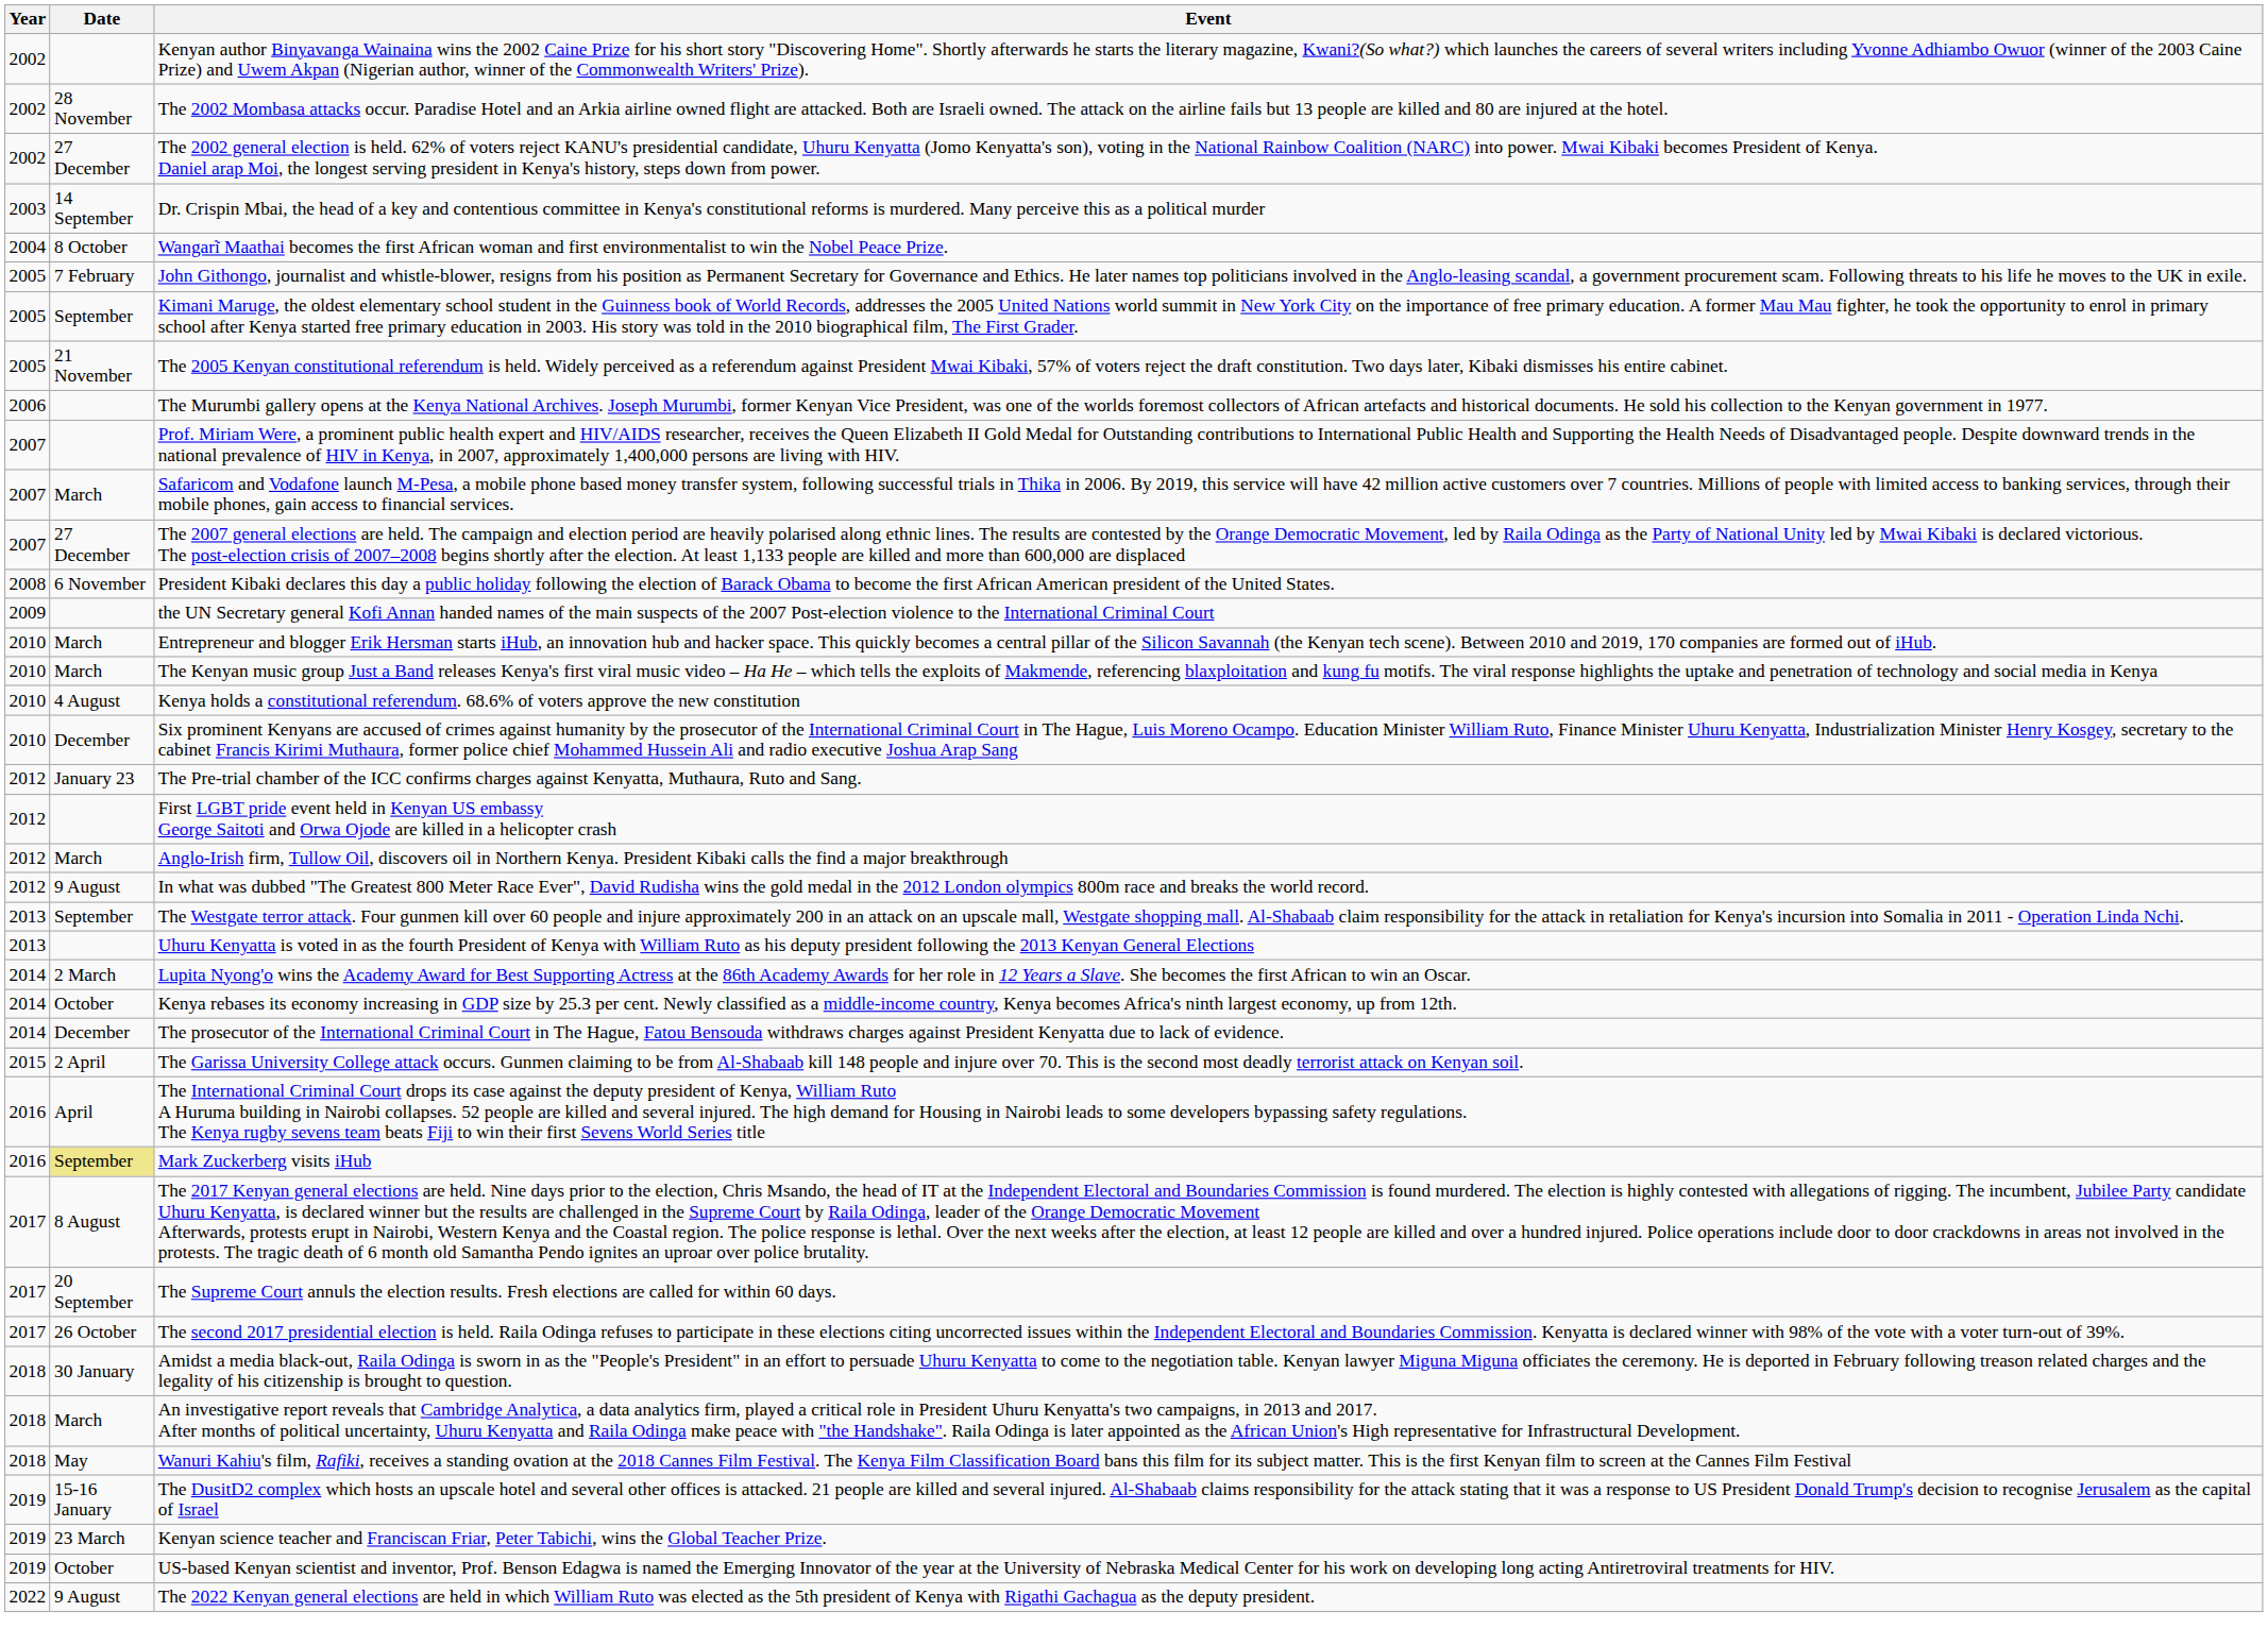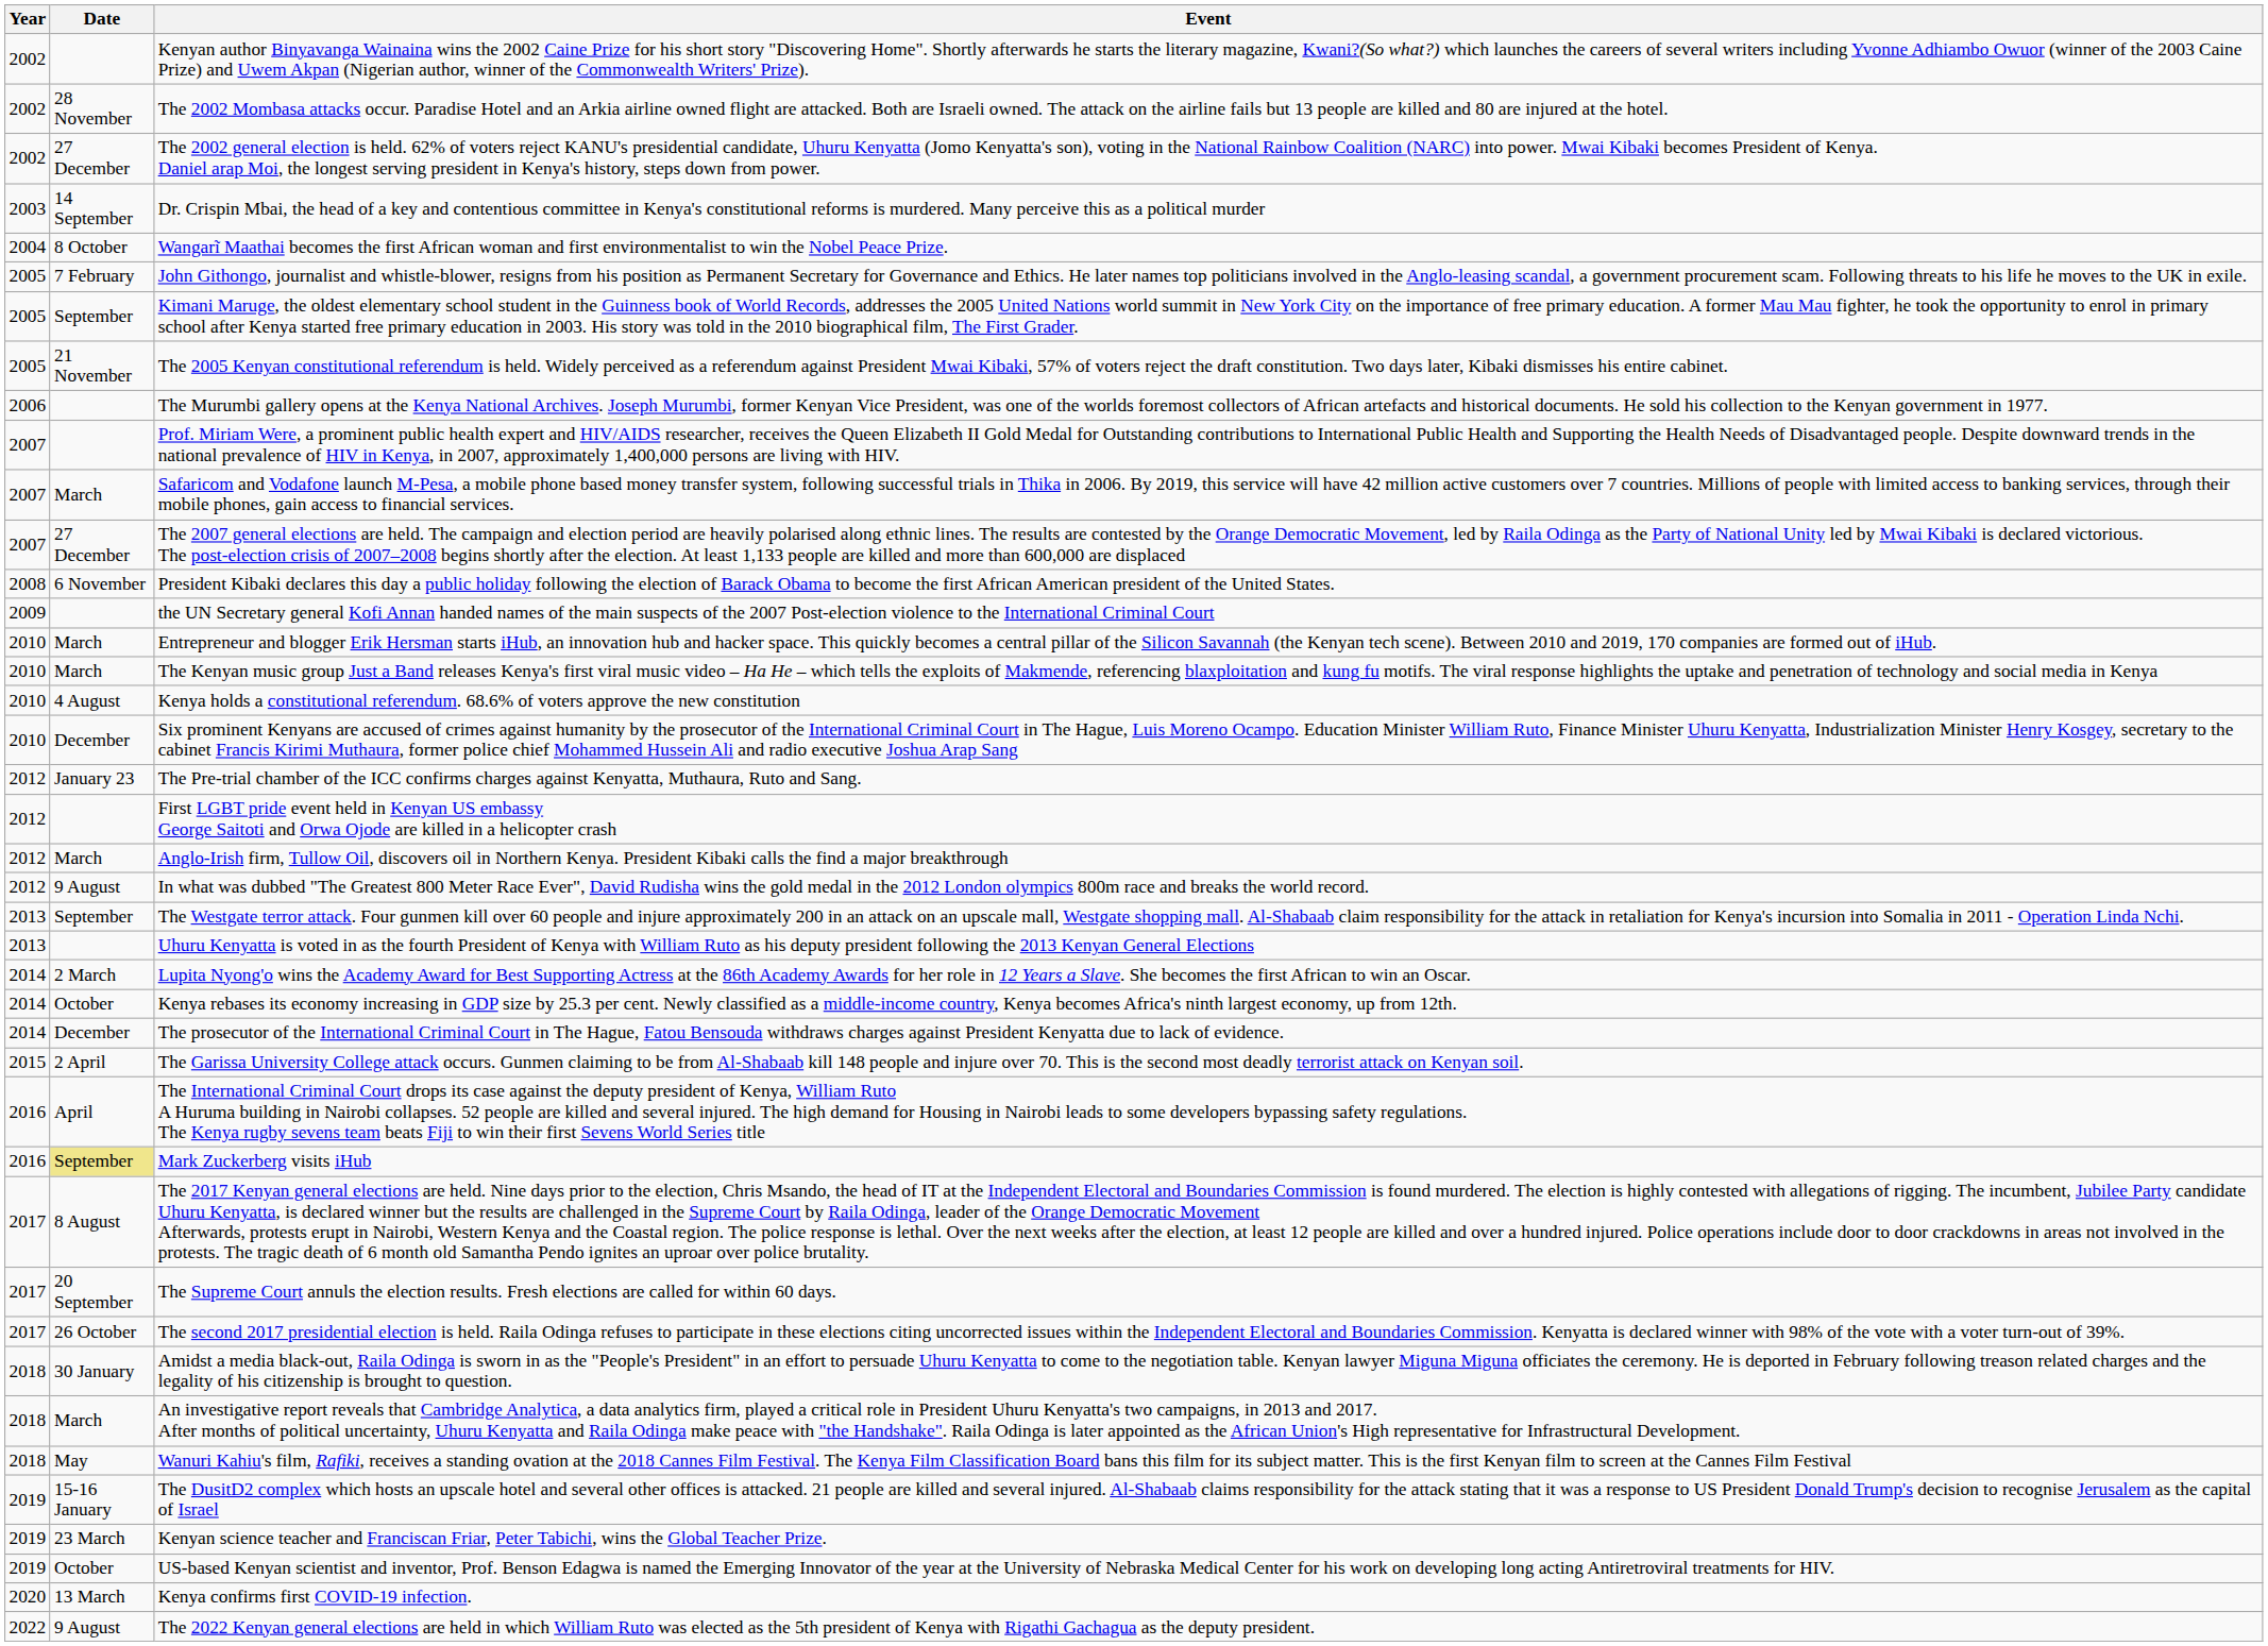+ row: 2020 | 13 March | Kenya confirms first COVID-19 infection.
